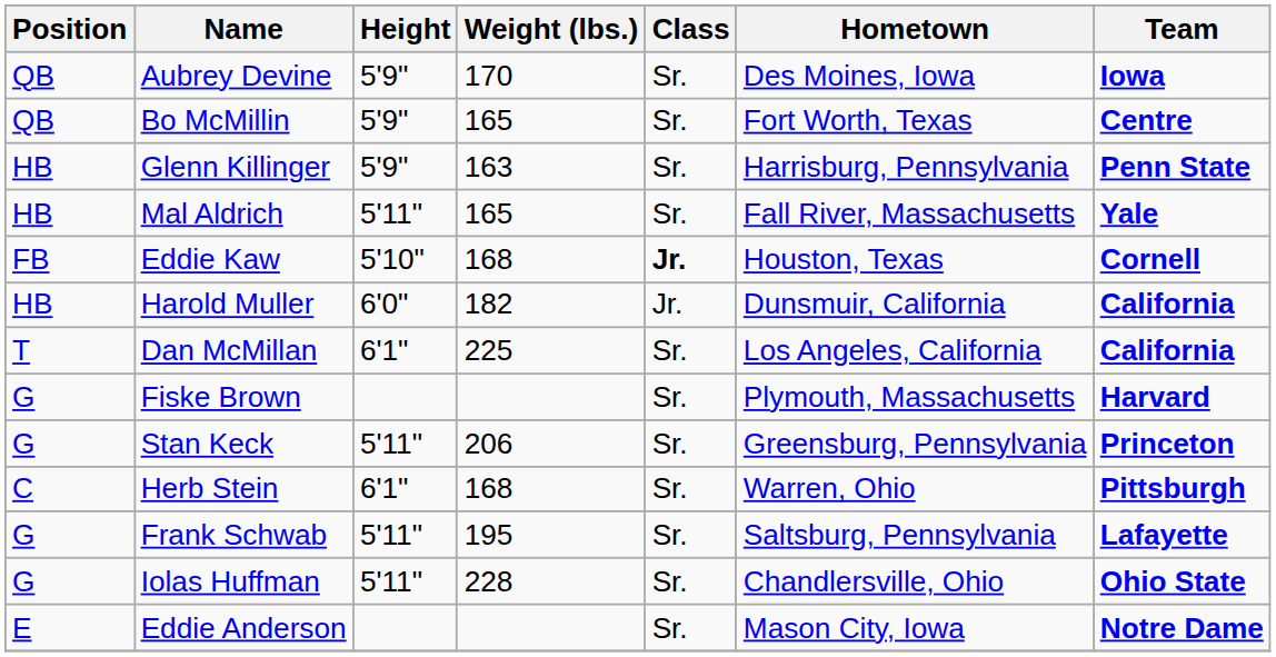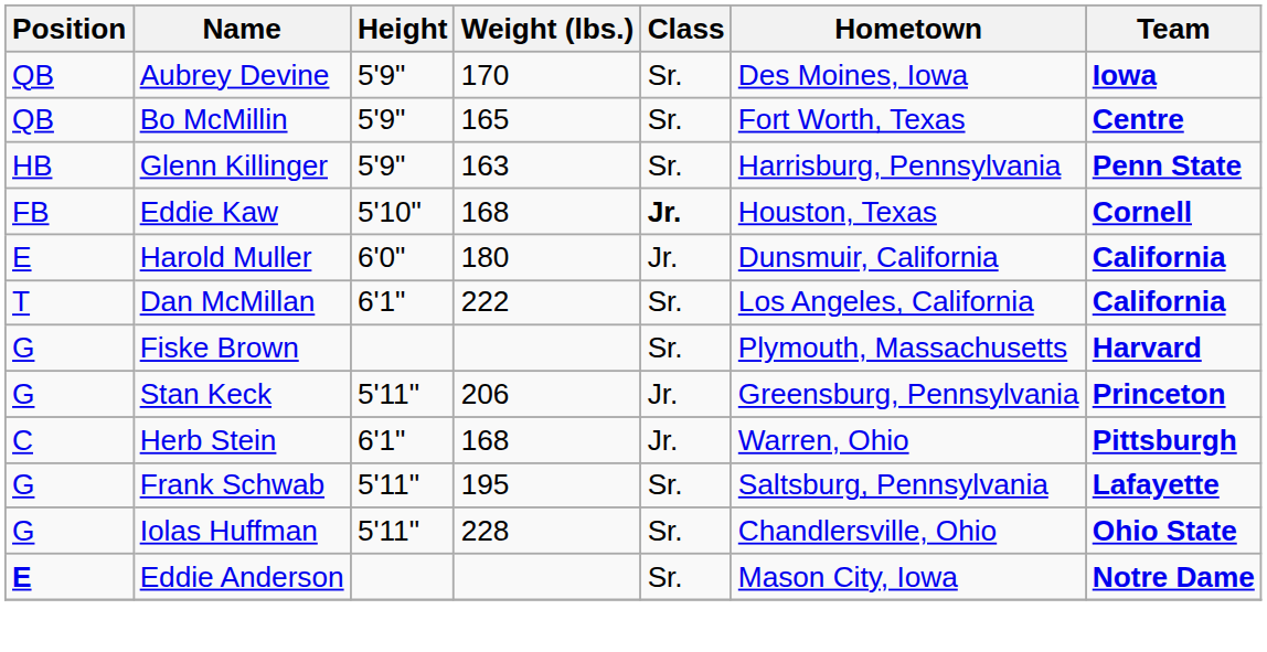- row: HB | Mal Aldrich | 5'11" | 165 | Sr. | Fall River, Massachusetts | Yale
Harold Muller | Position: HB -> E
Harold Muller | Weight (lbs.): 182 -> 180
Dan McMillan | Weight (lbs.): 225 -> 222
Stan Keck | Class: Sr. -> Jr.
Herb Stein | Class: Sr. -> Jr.
Eddie Anderson | Position: normal -> bold
